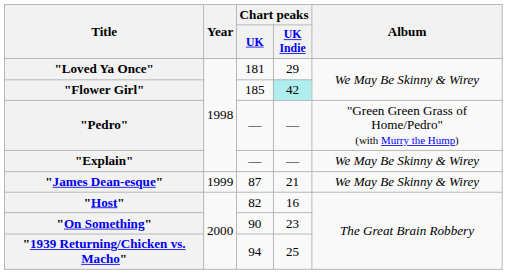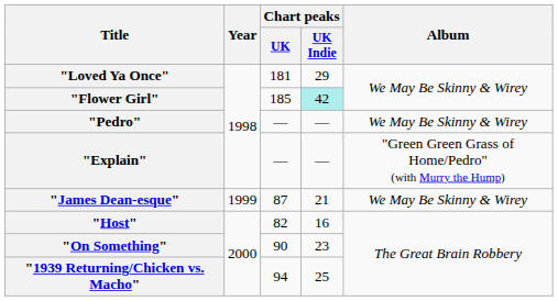"Pedro" | Album: "Green Green Grass of Home/Pedro" (with Murry the Hump) -> We May Be Skinny & Wirey
"Explain" | Album: We May Be Skinny & Wirey -> "Green Green Grass of Home/Pedro" (with Murry the Hump)
